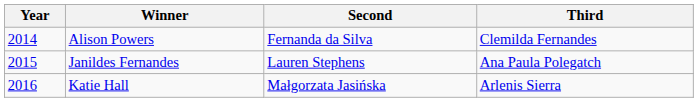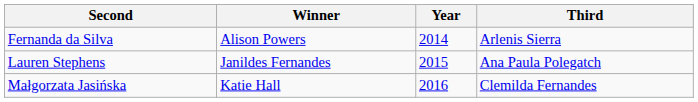columns swapped: Year <-> Second
Alison Powers | Third: Clemilda Fernandes -> Arlenis Sierra
Katie Hall | Third: Arlenis Sierra -> Clemilda Fernandes
